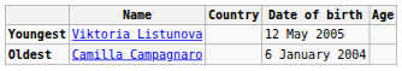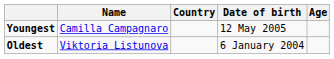Youngest | Name: Viktoria Listunova -> Camilla Campagnaro
Oldest | Name: Camilla Campagnaro -> Viktoria Listunova
